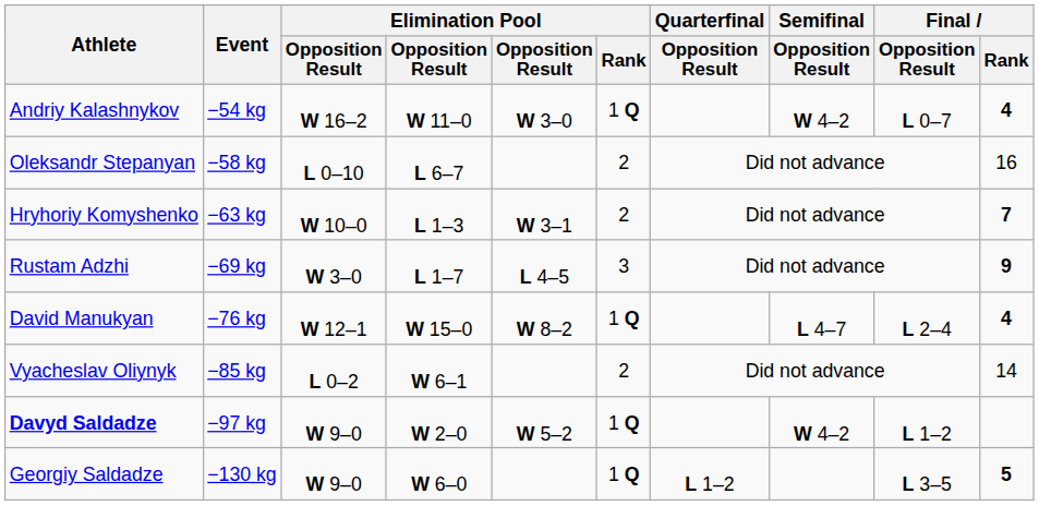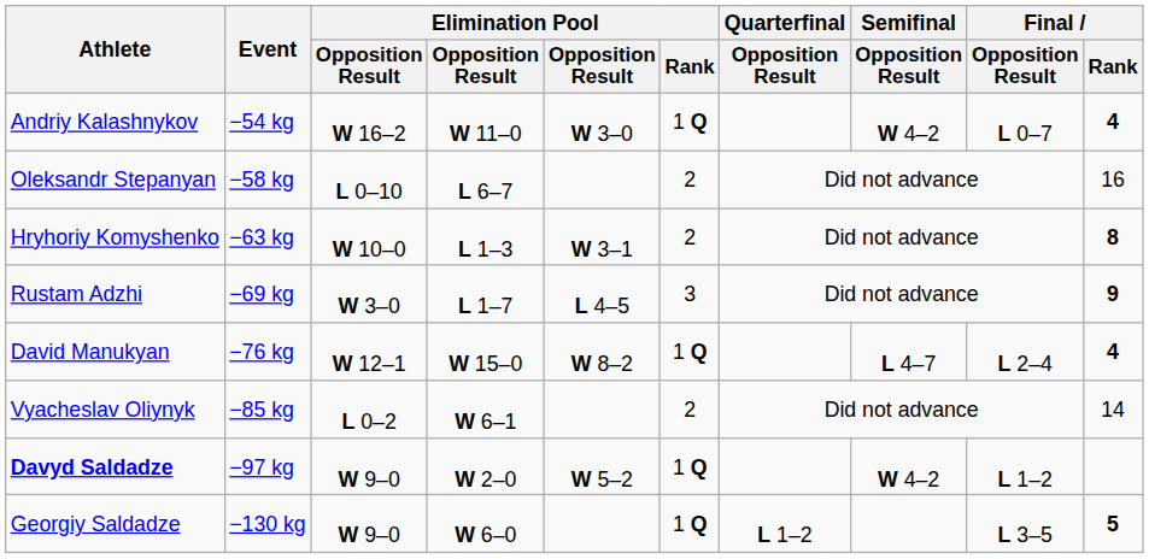Hryhoriy Komyshenko | Final / Rank: 7 -> 8
